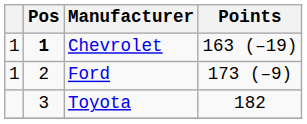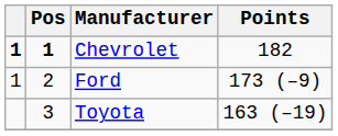Chevrolet | column 1: normal -> bold
Chevrolet | Points: 163 (–19) -> 182
Toyota | Points: 182 -> 163 (–19)
